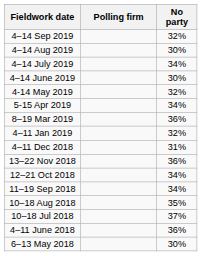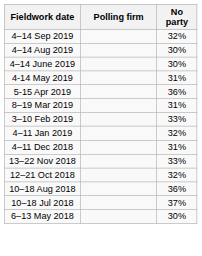- row: 4–14 July 2019 | 34%
4-14 May 2019 | No party: 32% -> 31%
5-15 Apr 2019 | No party: 34% -> 36%
8–19 Mar 2019 | No party: 36% -> 31%
+ row: 3–10 Feb 2019 | 33%
13–22 Nov 2018 | No party: 36% -> 33%
12–21 Oct 2018 | No party: 34% -> 32%
- row: 11–19 Sep 2018 | 34%
10–18 Aug 2018 | No party: 35% -> 36%
- row: 4–11 June 2018 | 36%
